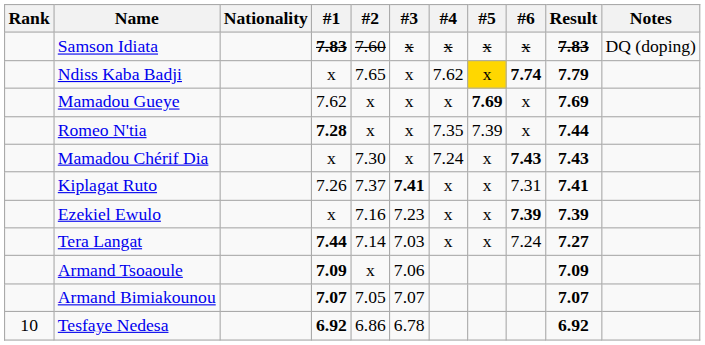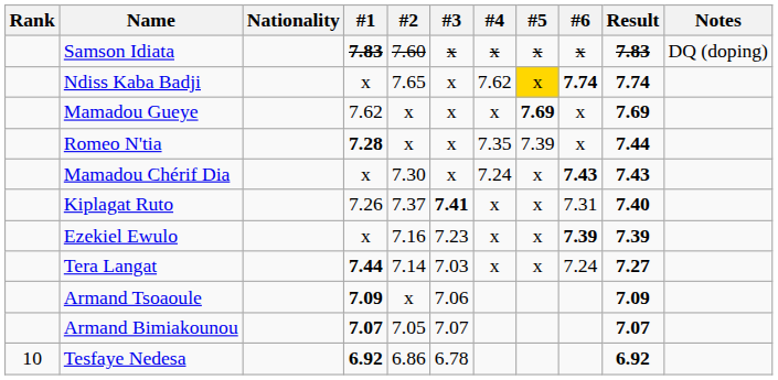Ndiss Kaba Badji | Result: 7.79 -> 7.74
Kiplagat Ruto | Result: 7.41 -> 7.40
